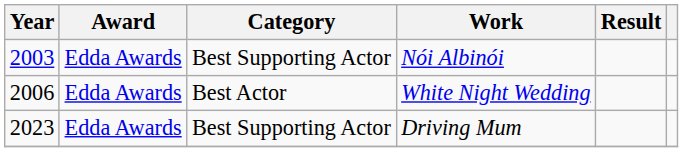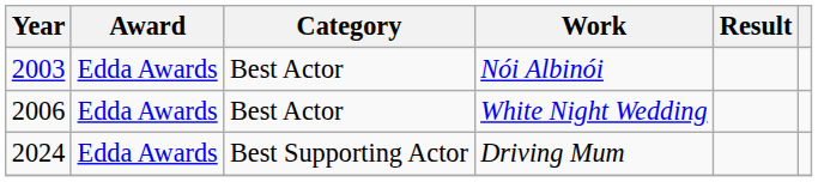Nói Albinói | Category: Best Supporting Actor -> Best Actor
Driving Mum | Year: 2023 -> 2024
